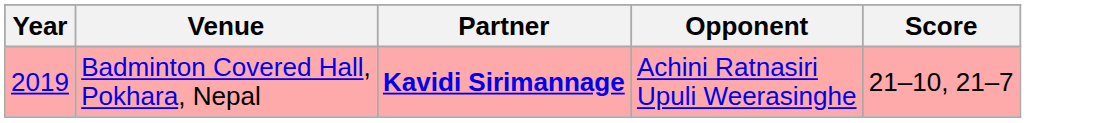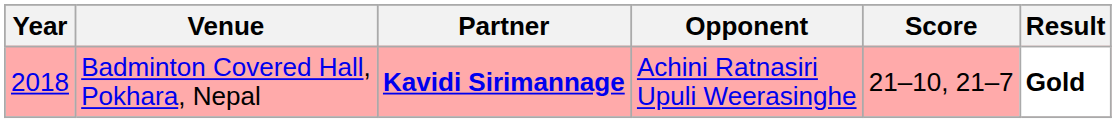+ column: Result | Gold
Badminton Covered Hall, Pokhara, Nepal | Year: 2019 -> 2018
